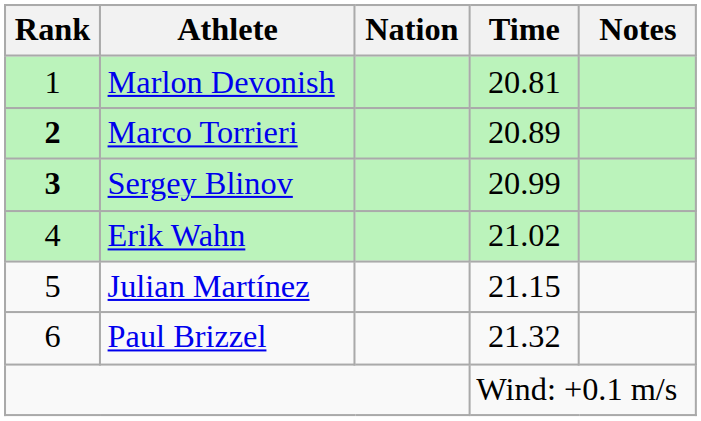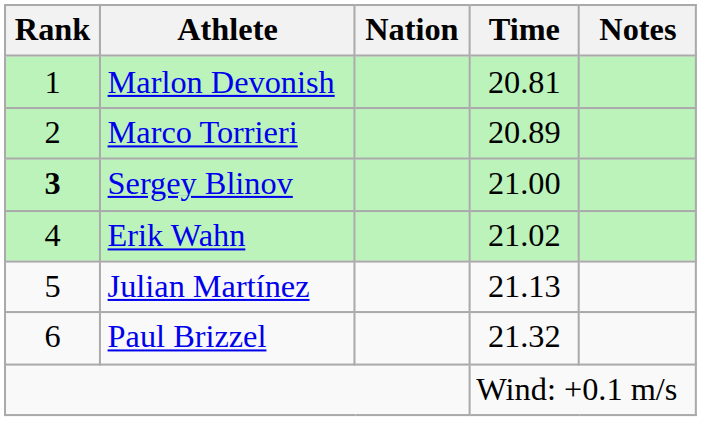Marco Torrieri | Rank: bold -> normal
Sergey Blinov | Time: 20.99 -> 21.00
Julian Martínez | Time: 21.15 -> 21.13
